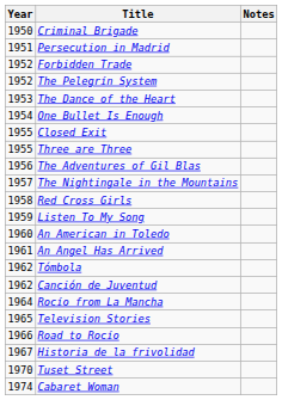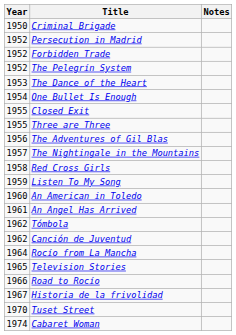Persecution in Madrid | Year: 1951 -> 1952
